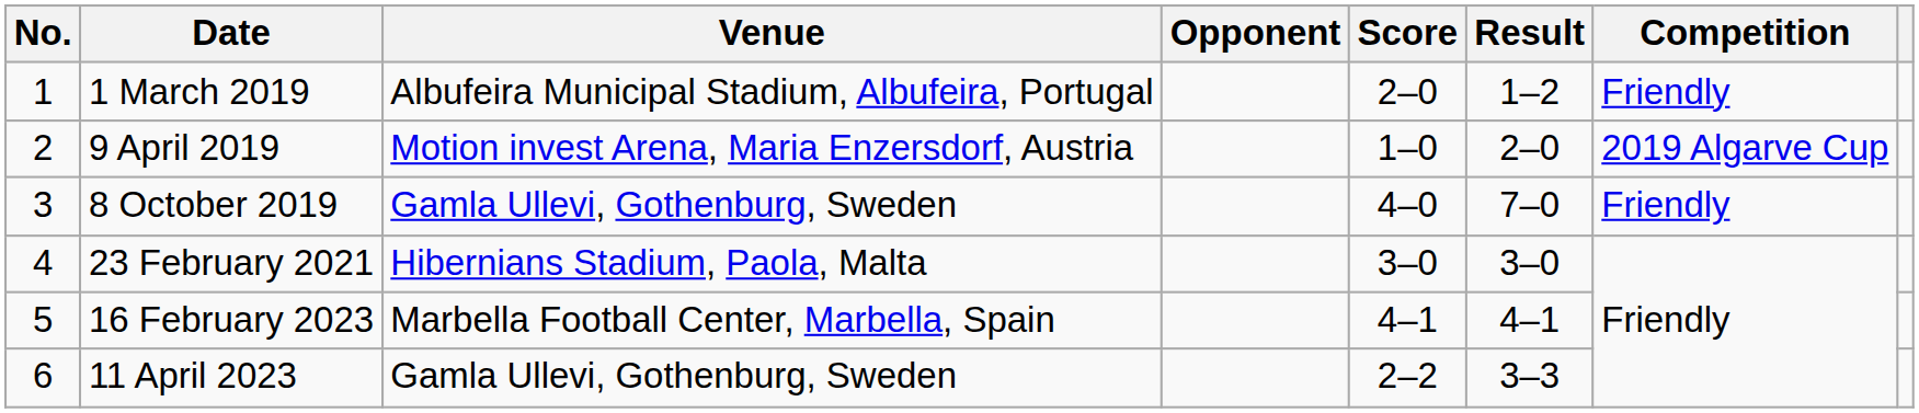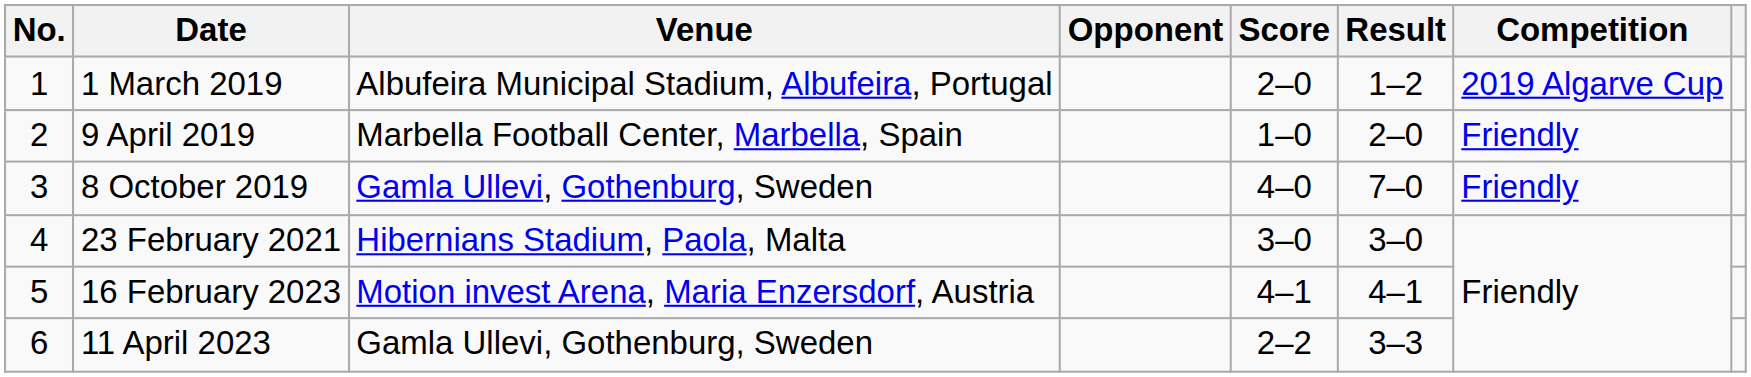1 March 2019 | Competition: Friendly -> 2019 Algarve Cup
9 April 2019 | Venue: Motion invest Arena, Maria Enzersdorf, Austria -> Marbella Football Center, Marbella, Spain
9 April 2019 | Competition: 2019 Algarve Cup -> Friendly
16 February 2023 | Venue: Marbella Football Center, Marbella, Spain -> Motion invest Arena, Maria Enzersdorf, Austria
